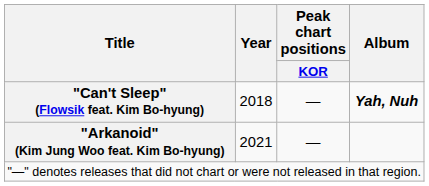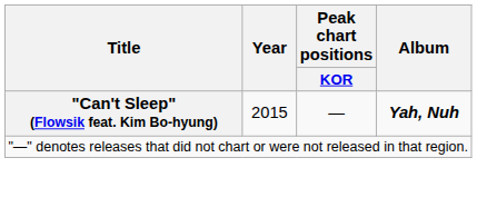"Can't Sleep" (Flowsik feat. Kim Bo-hyung) | Year: 2018 -> 2015
- row: "Arkanoid" (Kim Jung Woo feat. Kim Bo-hyung) | 2021 | —
